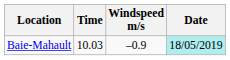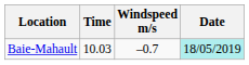Baie-Mahault | Windspeed m/s: –0.9 -> –0.7
